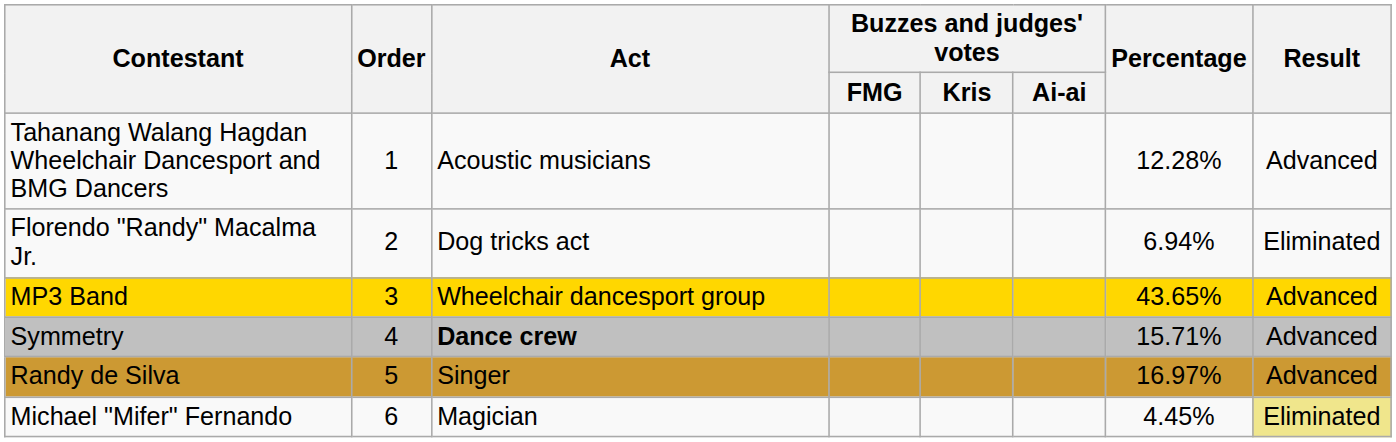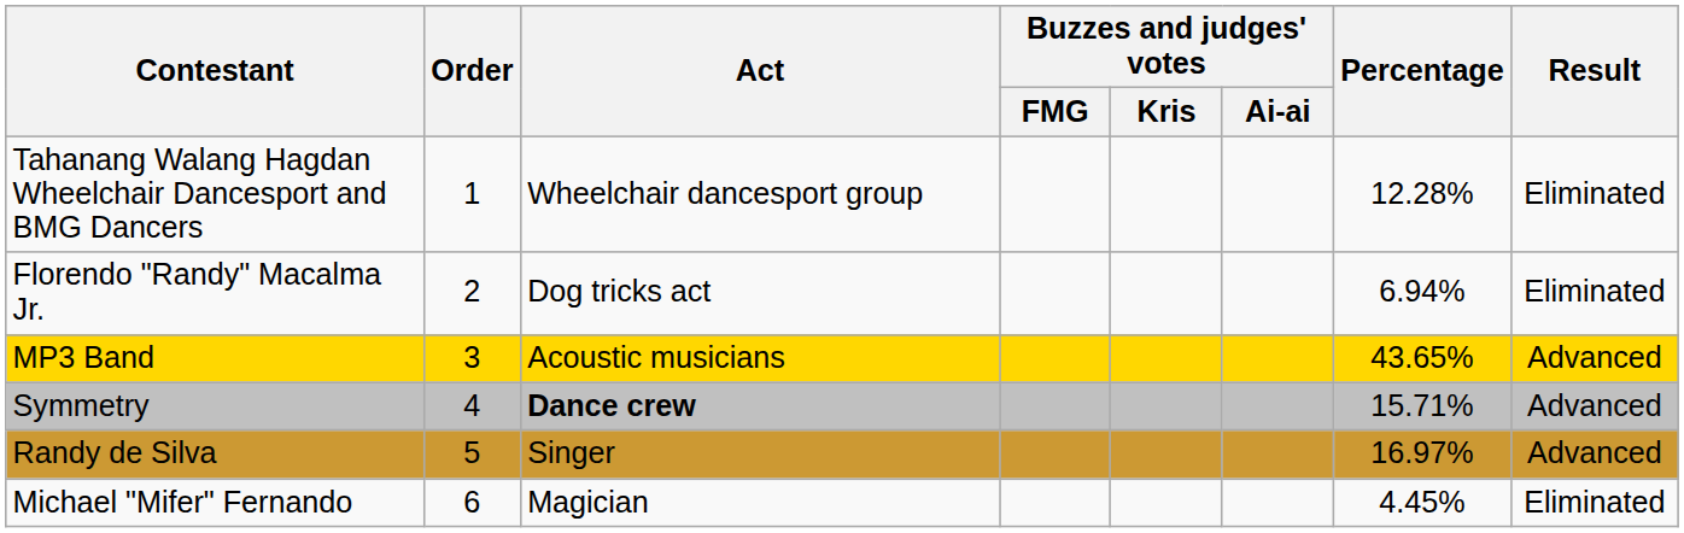Tahanang Walang Hagdan Wheelchair Dancesport and BMG Dancers | Act: Acoustic musicians -> Wheelchair dancesport group
Tahanang Walang Hagdan Wheelchair Dancesport and BMG Dancers | Result: Advanced -> Eliminated
MP3 Band | Act: Wheelchair dancesport group -> Acoustic musicians
Michael "Mifer" Fernando | Result: khaki background -> no background
